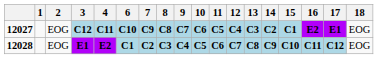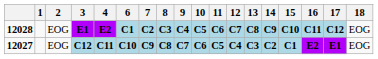rows swapped: 12027 <-> 12028
